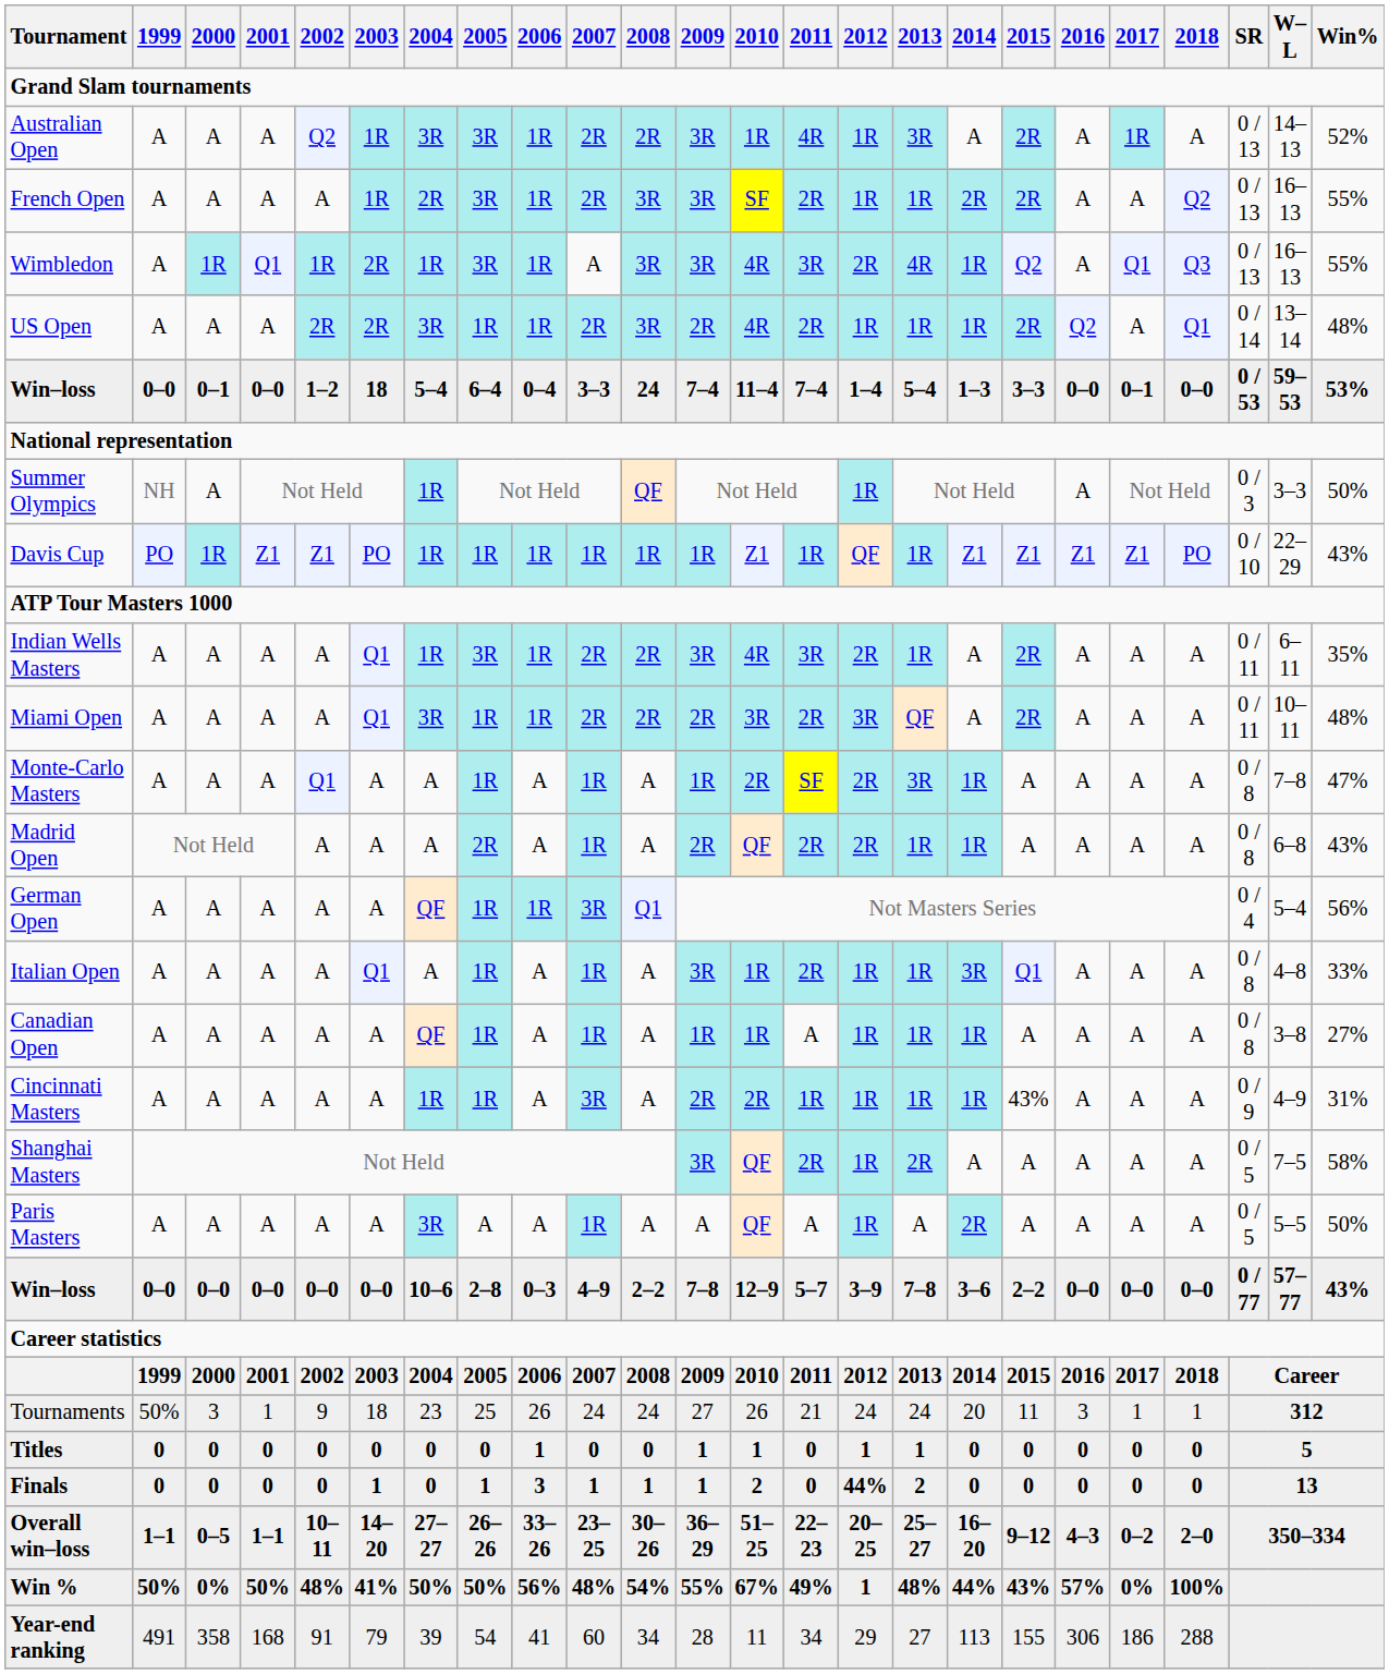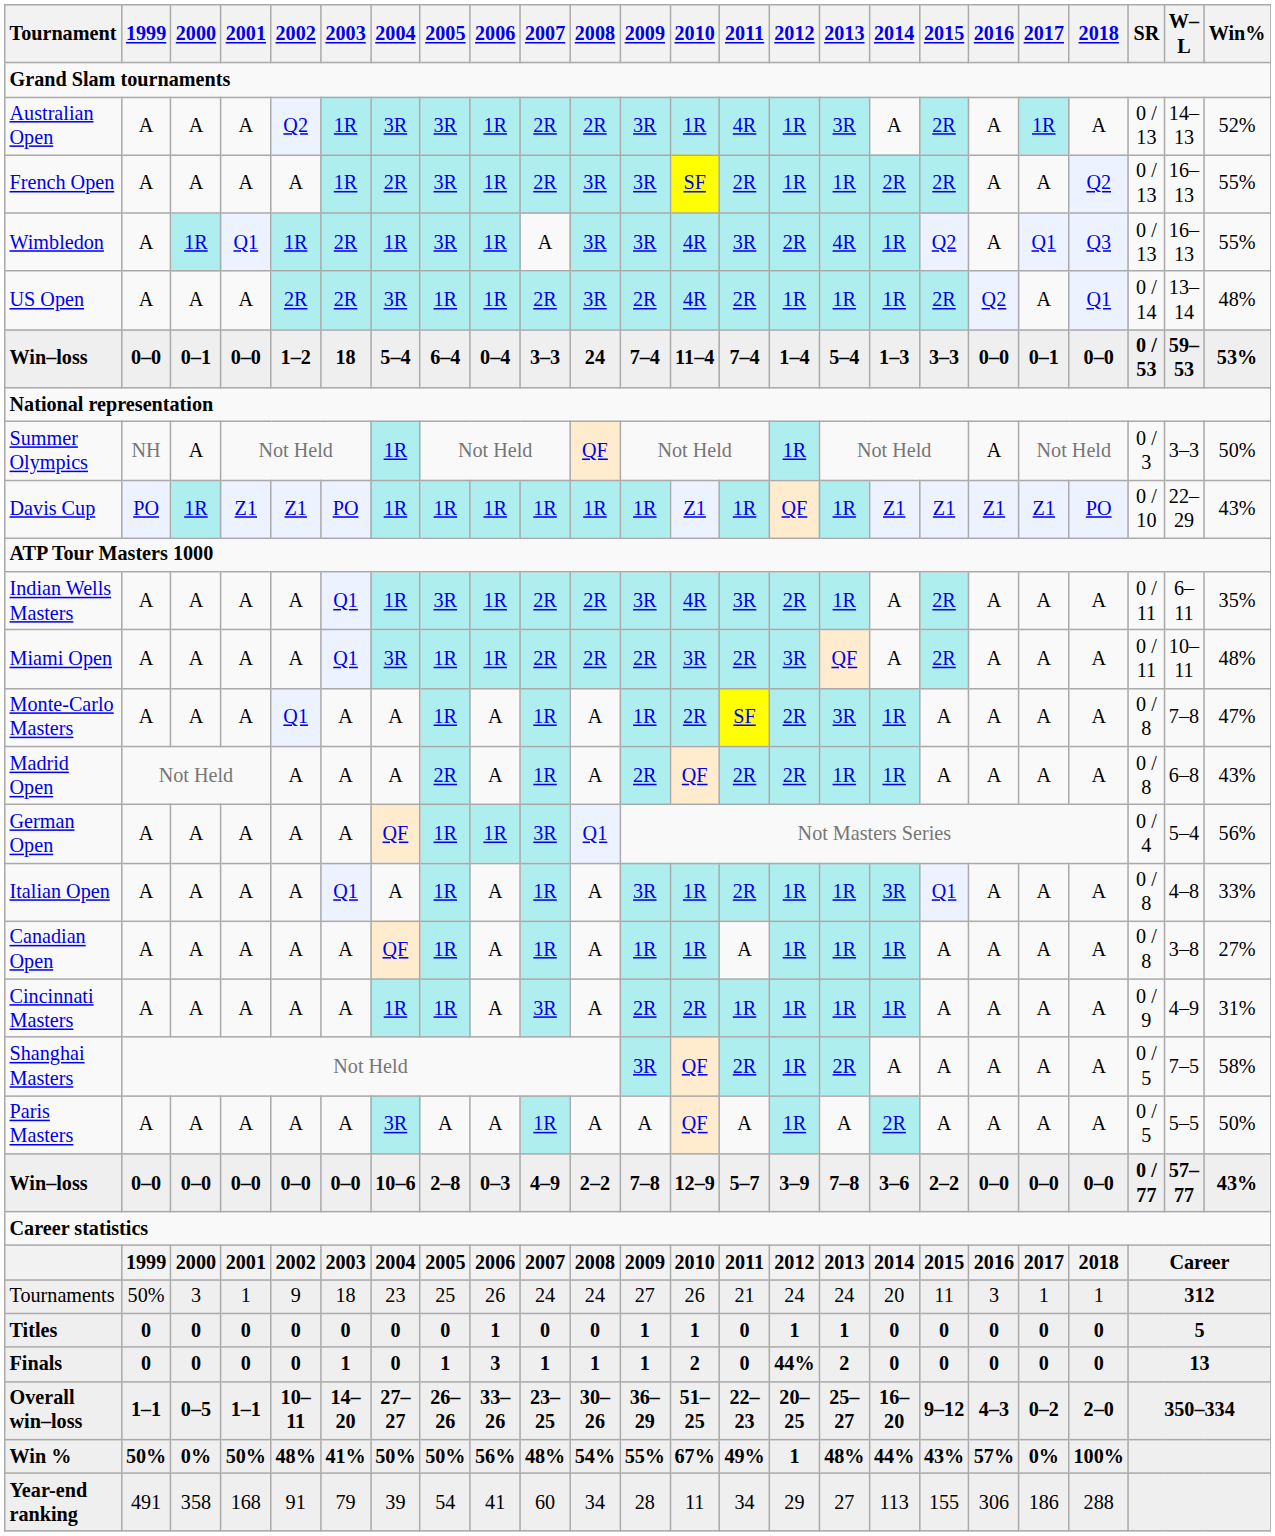Cincinnati Masters | 2015: 43% -> A
